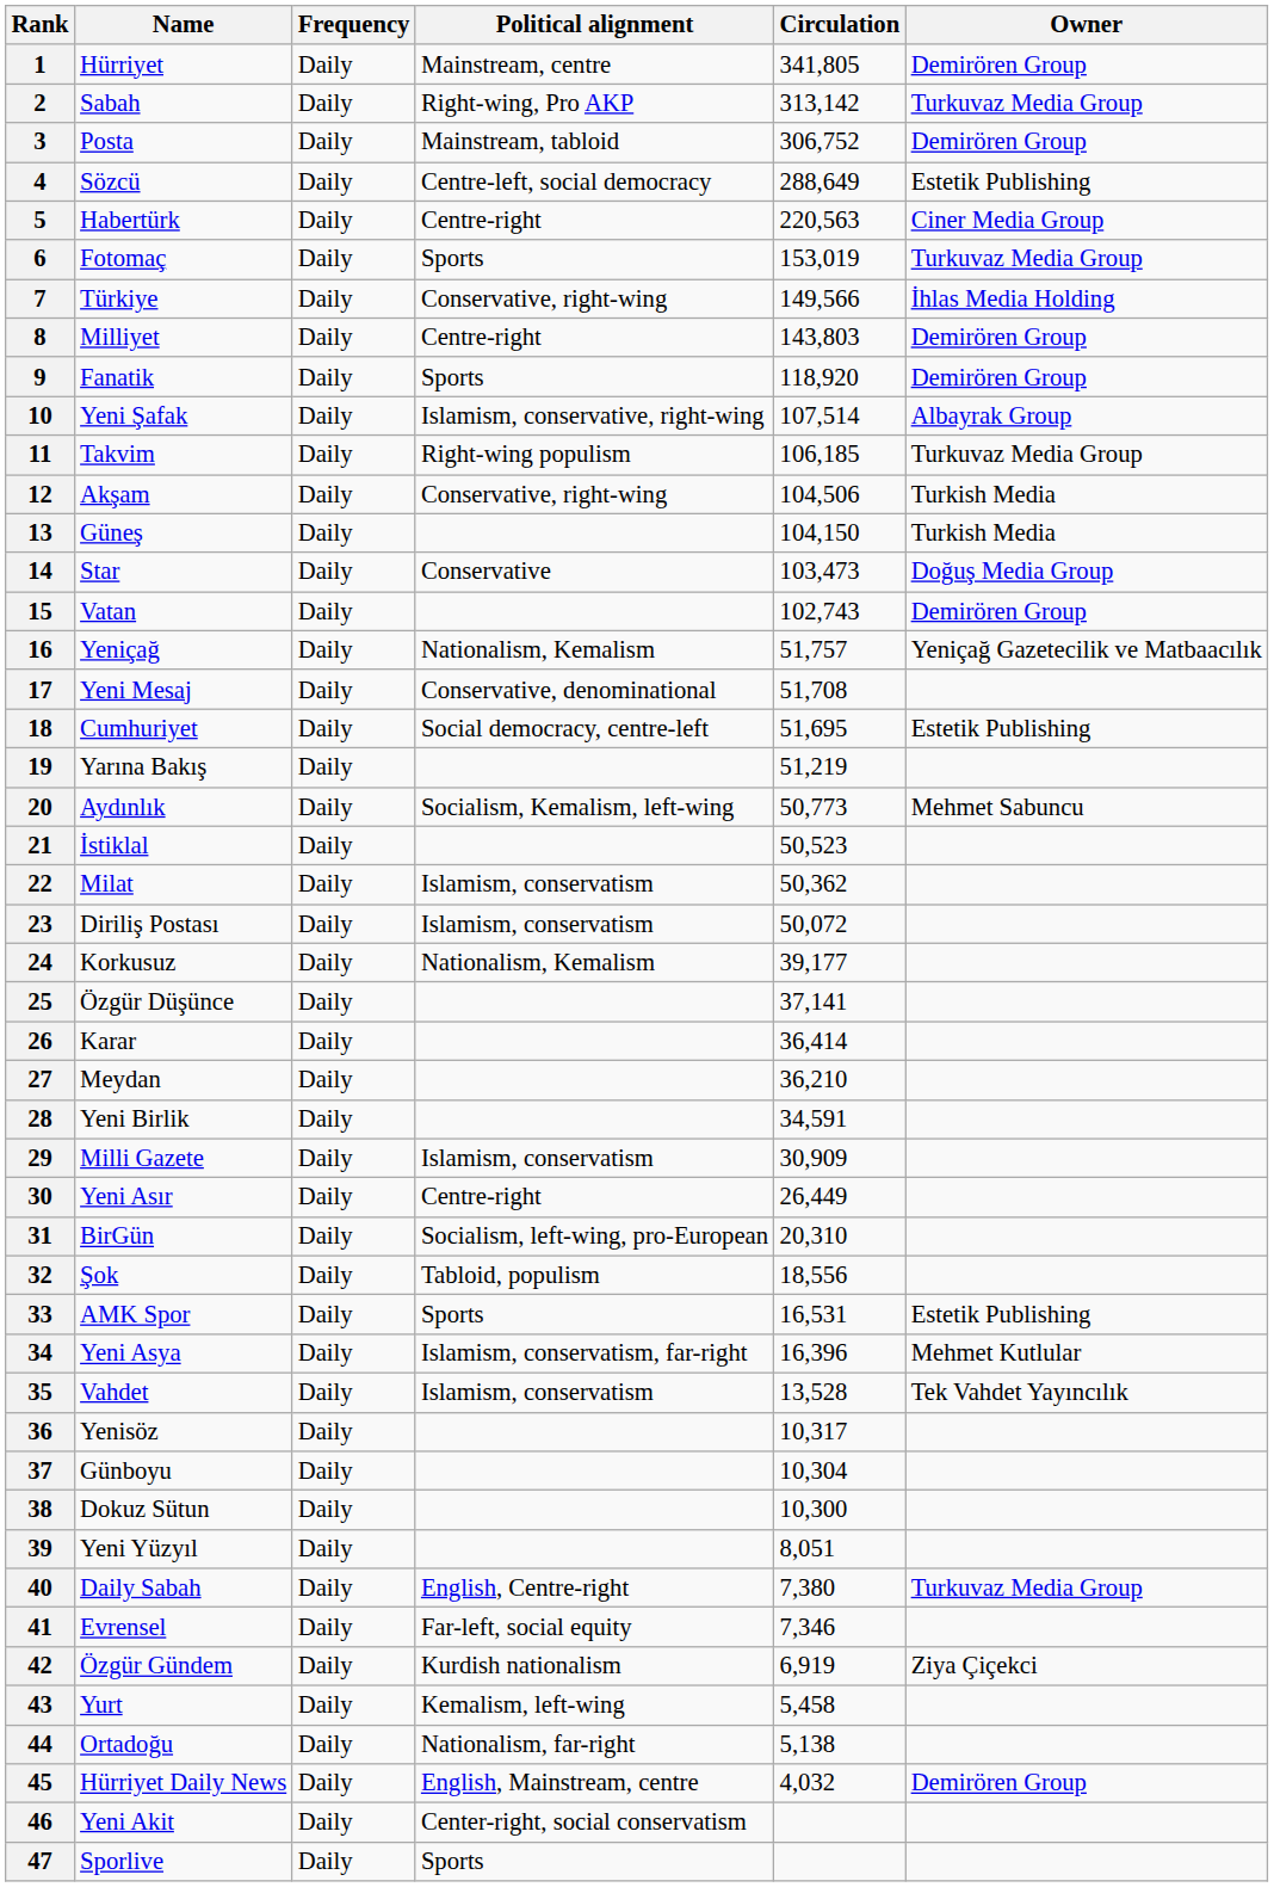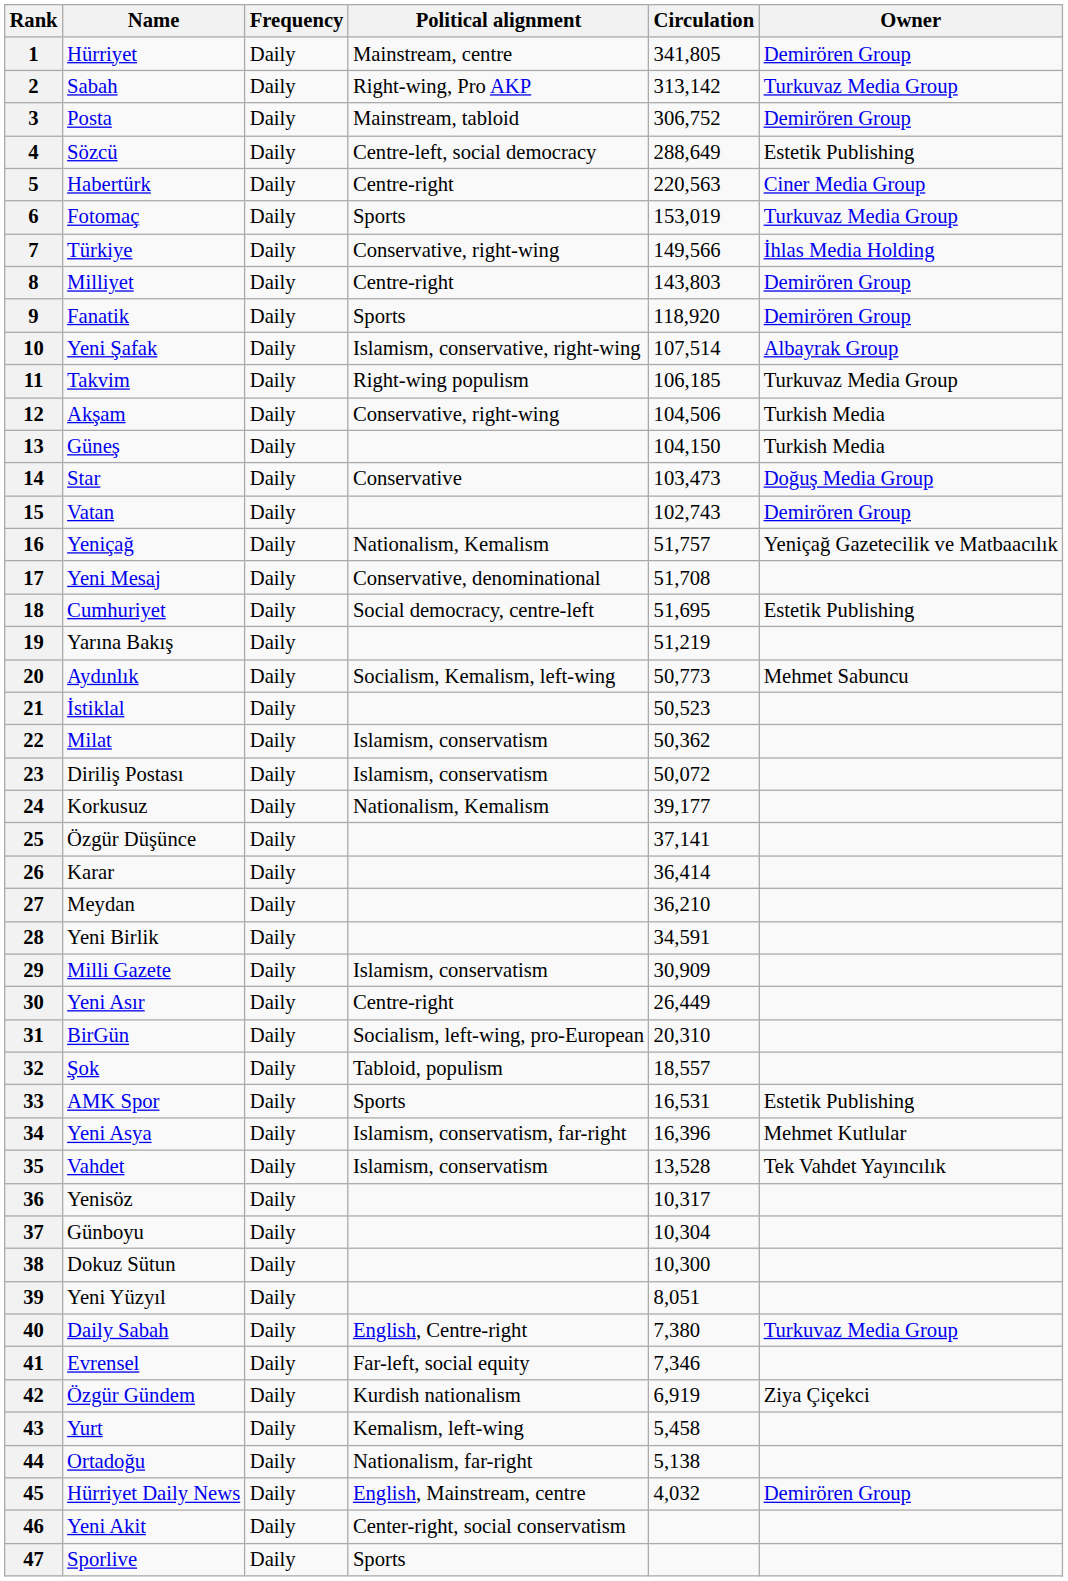32 | Circulation: 18,556 -> 18,557
